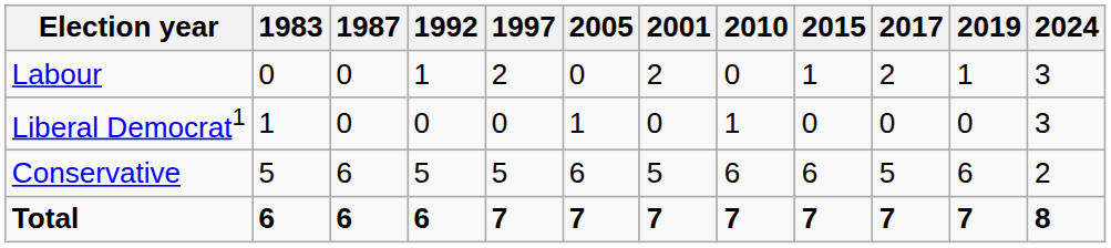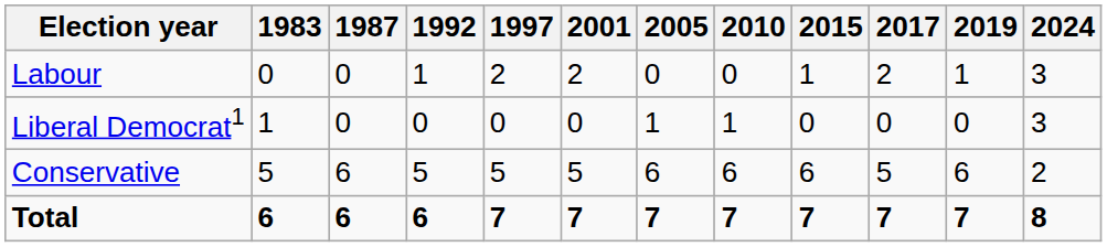columns swapped: 2001 <-> 2005
